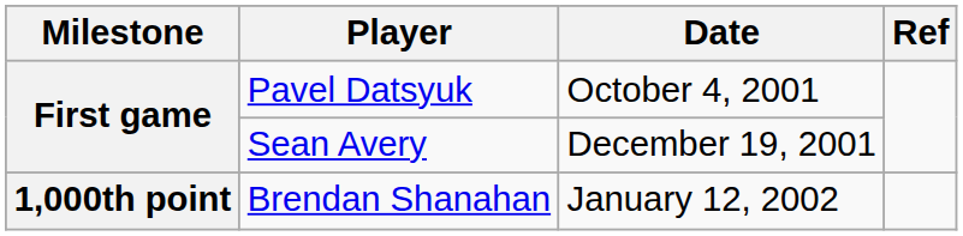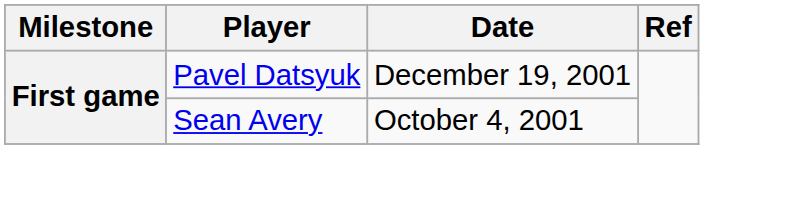Pavel Datsyuk | Date: October 4, 2001 -> December 19, 2001
Sean Avery | Date: December 19, 2001 -> October 4, 2001
- row: 1,000th point | Brendan Shanahan | January 12, 2002
